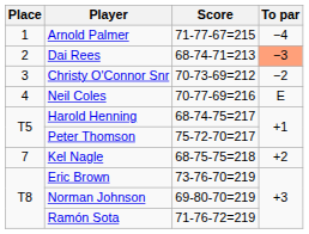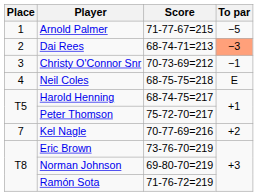Arnold Palmer | To par: −4 -> −5
Christy O'Connor Snr | To par: −2 -> −1
Neil Coles | Score: 70-77-69=216 -> 68-75-75=218
Kel Nagle | Score: 68-75-75=218 -> 70-77-69=216
